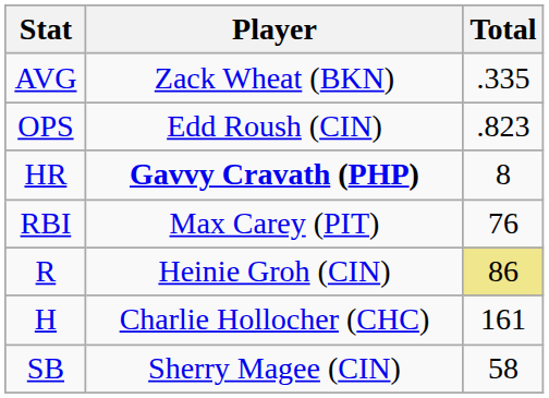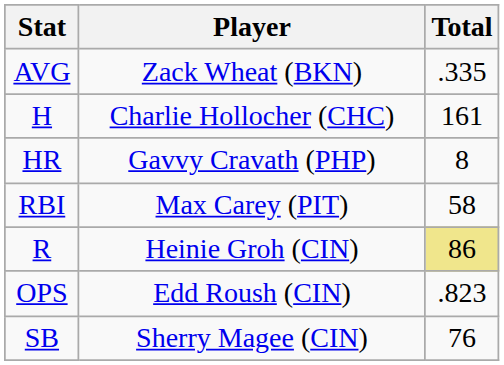rows swapped: OPS <-> H
HR | Player: bold -> normal
RBI | Total: 76 -> 58
SB | Total: 58 -> 76
